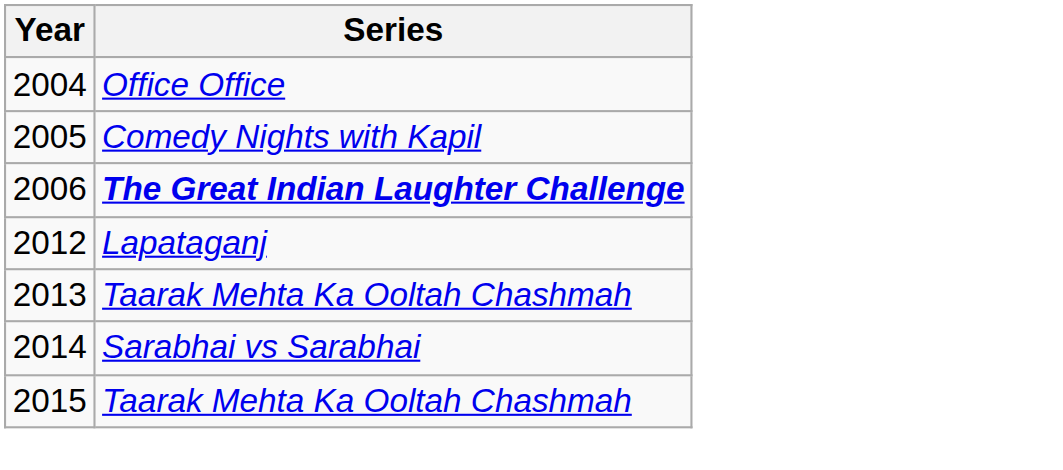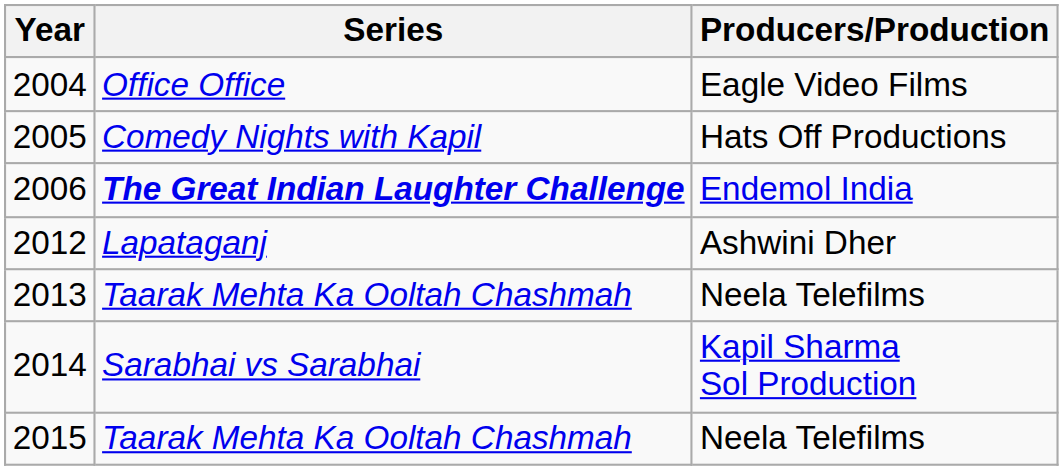+ column: Producers/Production | Eagle Video Films | Hats Off Productions | Endemol India | Ashwini Dher | Neela Telefilms | Kapil Sharma Sol Production | Neela Telefilms
